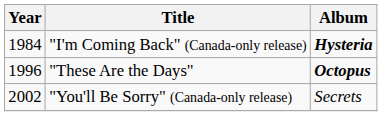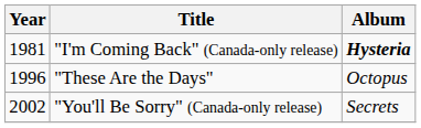"I'm Coming Back" (Canada-only release) | Year: 1984 -> 1981
"These Are the Days" | Album: bold -> normal
